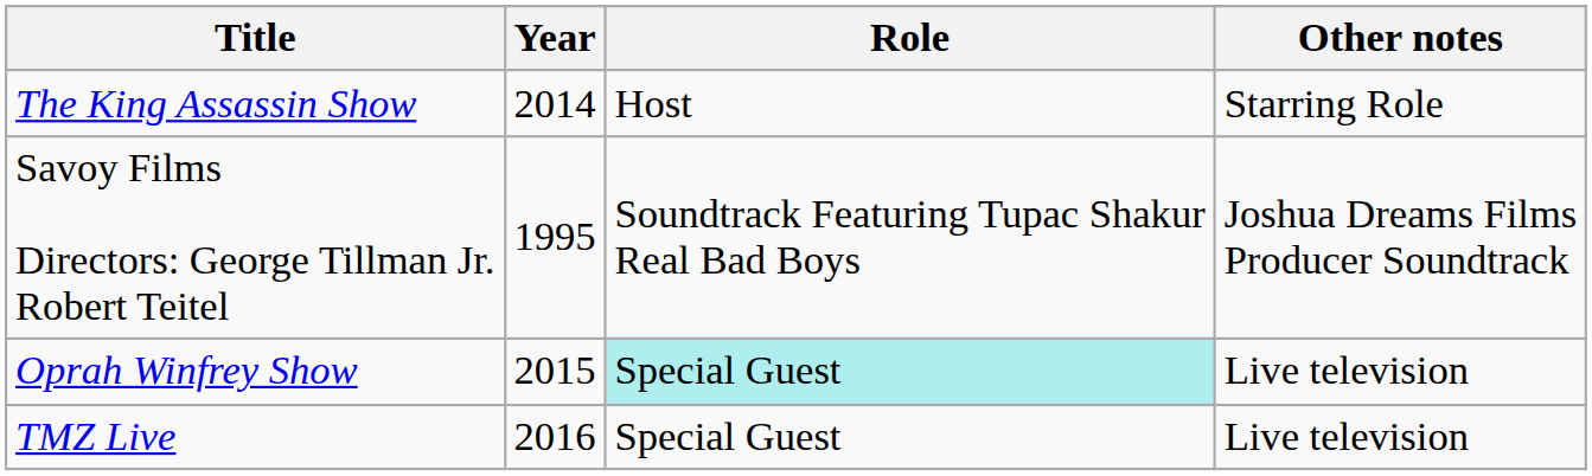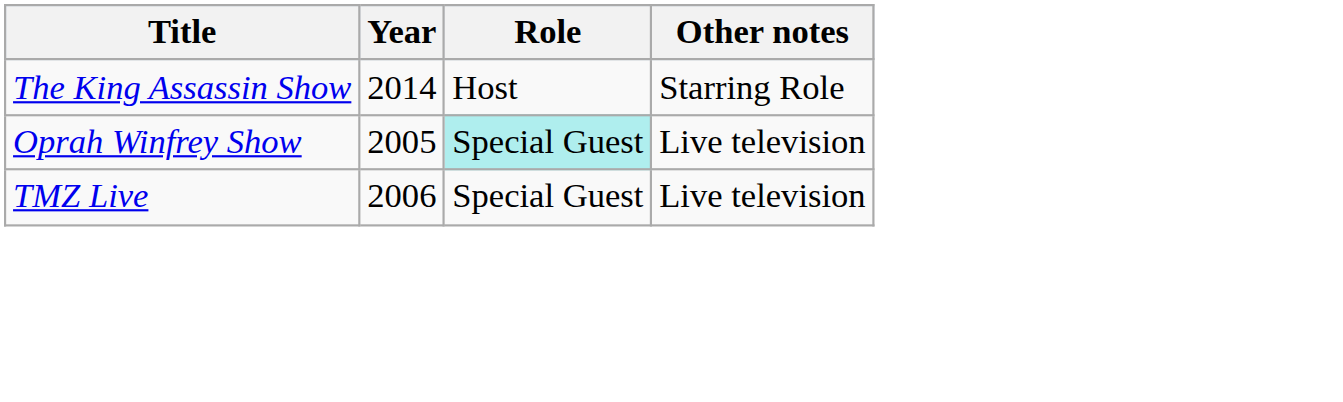- row: Savoy Films Directors: George Tillman Jr. Robert Teitel | 1995 | Soundtrack Featuring Tupac Shakur Real Bad Boys | Joshua Dreams Films Producer Soundtrack
Oprah Winfrey Show | Year: 2015 -> 2005
TMZ Live | Year: 2016 -> 2006
